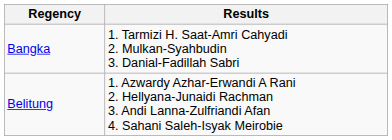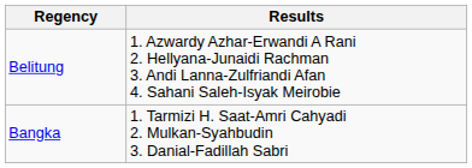rows swapped: Bangka <-> Belitung
